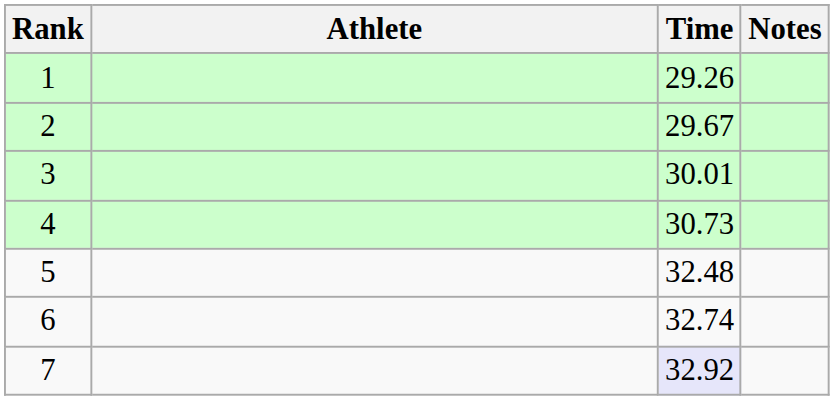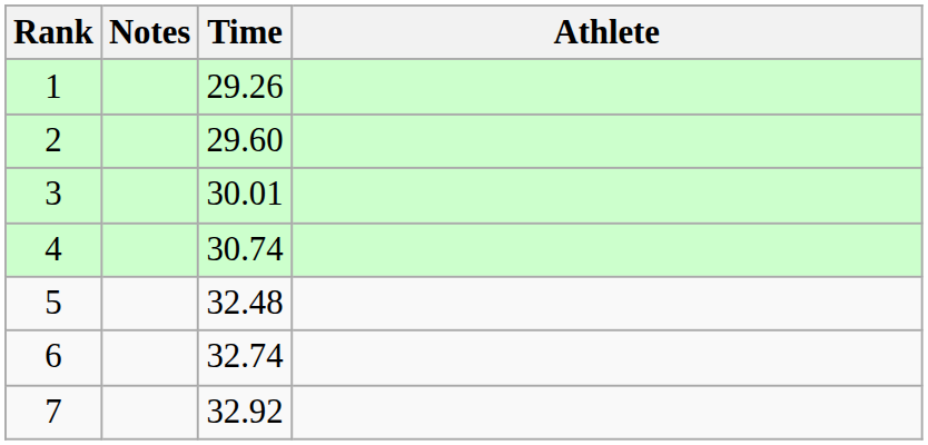columns swapped: Athlete <-> Notes
2 | Time: 29.67 -> 29.60
4 | Time: 30.73 -> 30.74
7 | Time: lavender background -> no background
